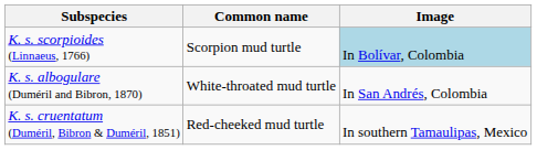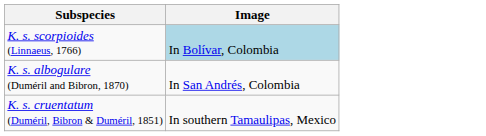- column: Common name | Scorpion mud turtle | White-throated mud turtle | Red-cheeked mud turtle
